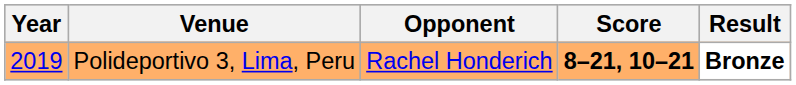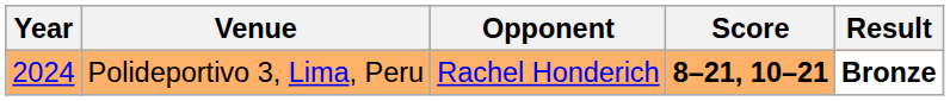Polideportivo 3, Lima, Peru | Year: 2019 -> 2024
